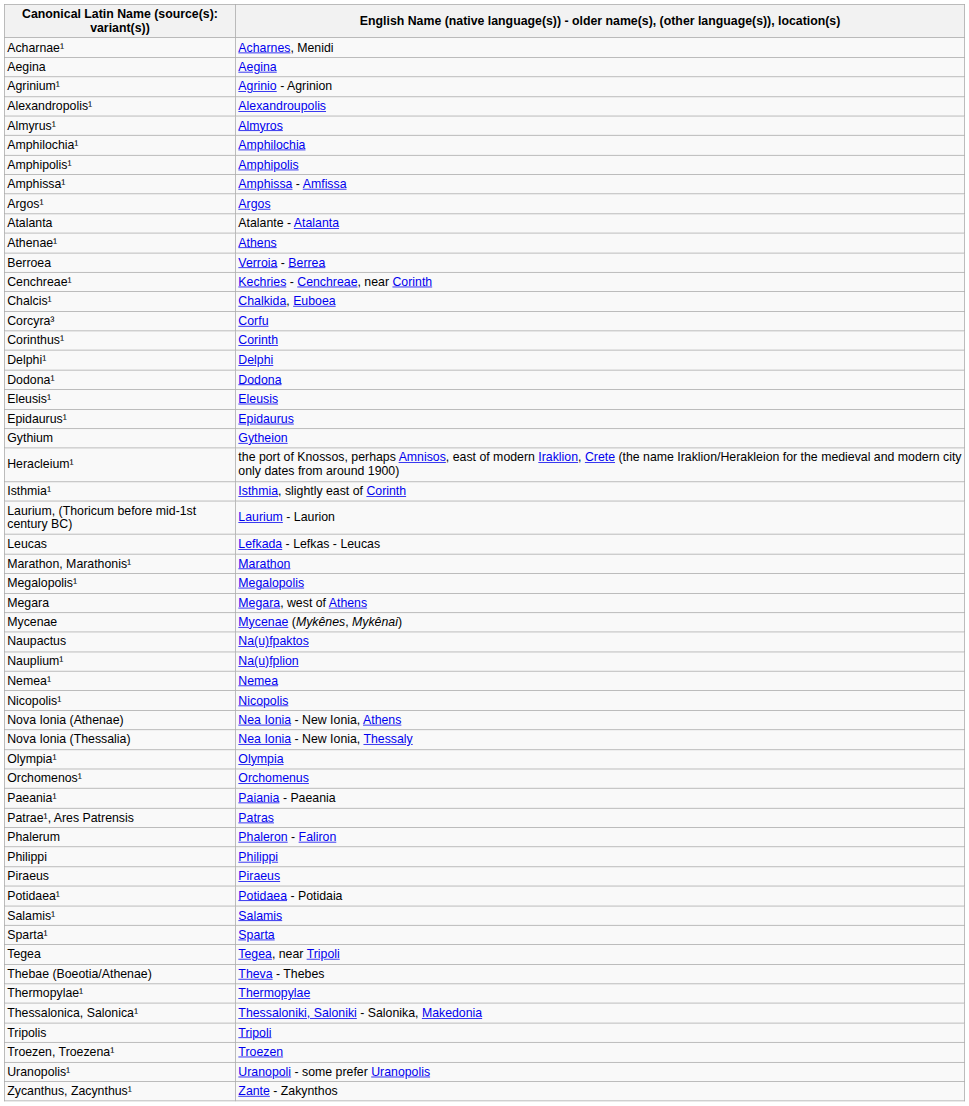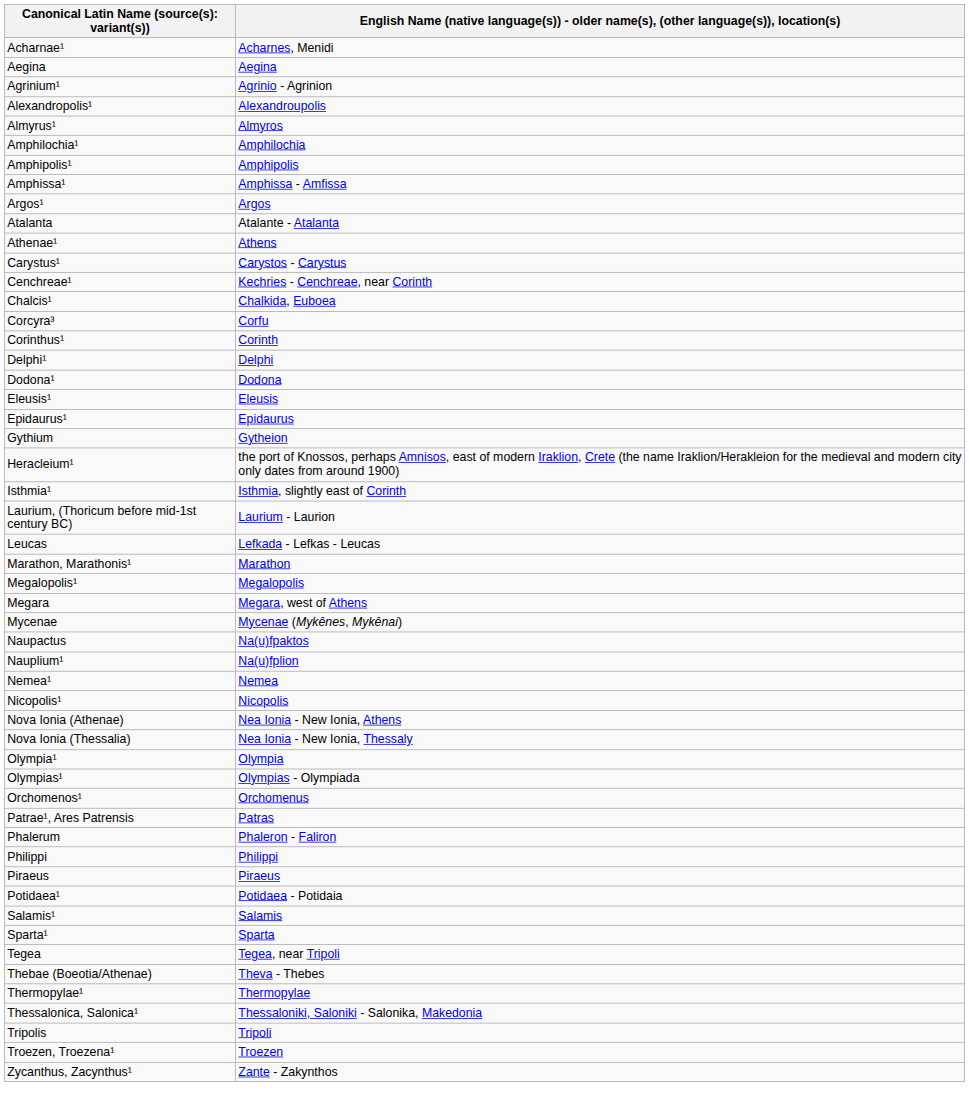- row: Berroea | Verroia - Berrea
+ row: Carystus¹ | Carystos - Carystus
+ row: Olympias¹ | Olympias - Olympiada
- row: Paeania¹ | Paiania - Paeania
- row: Uranopolis¹ | Uranopoli - some prefer Uranopolis
